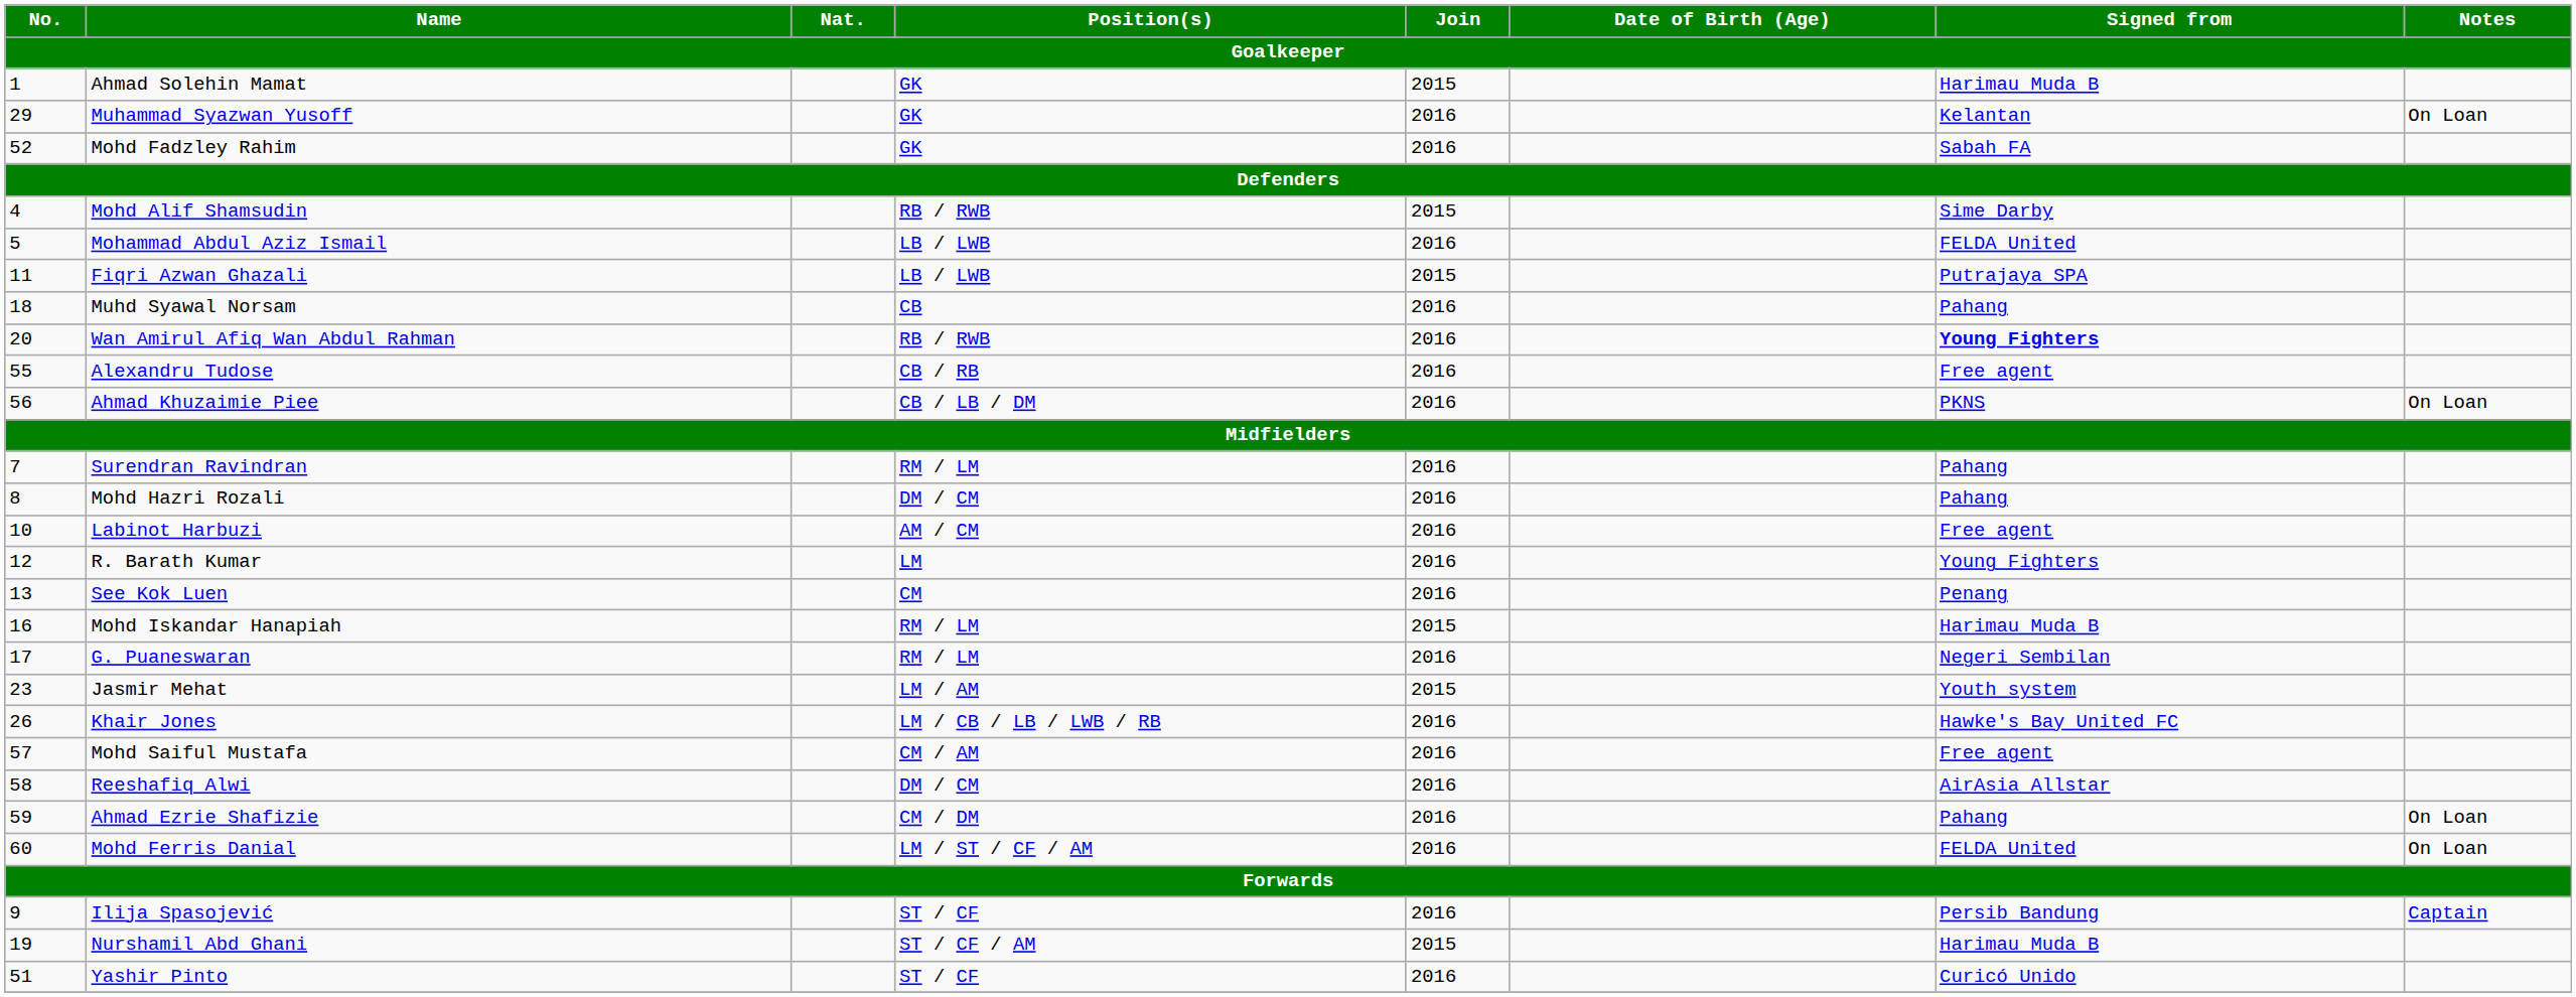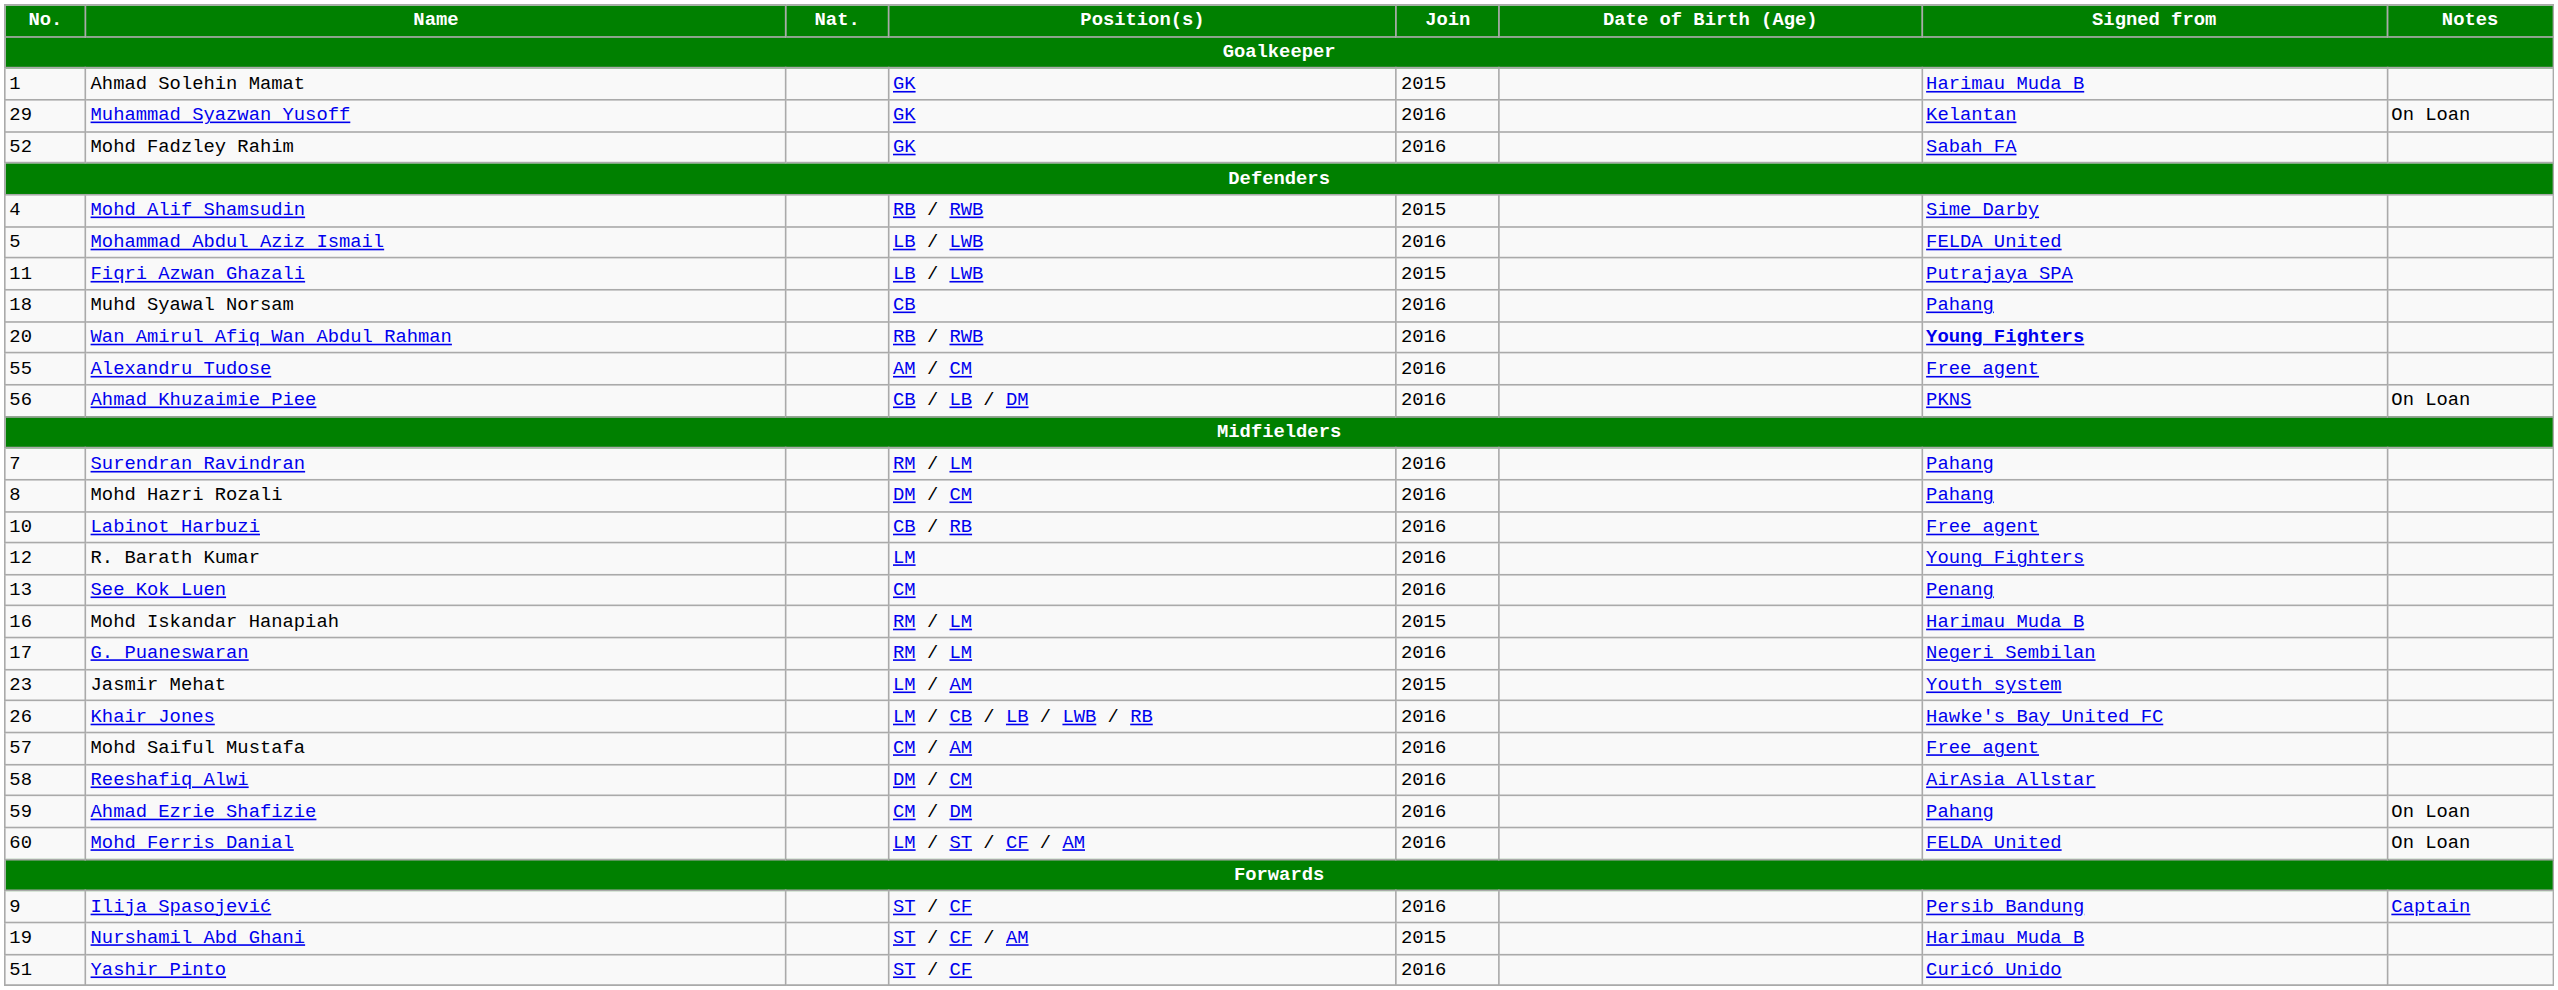Alexandru Tudose | Position(s): CB / RB -> AM / CM
Labinot Harbuzi | Position(s): AM / CM -> CB / RB
